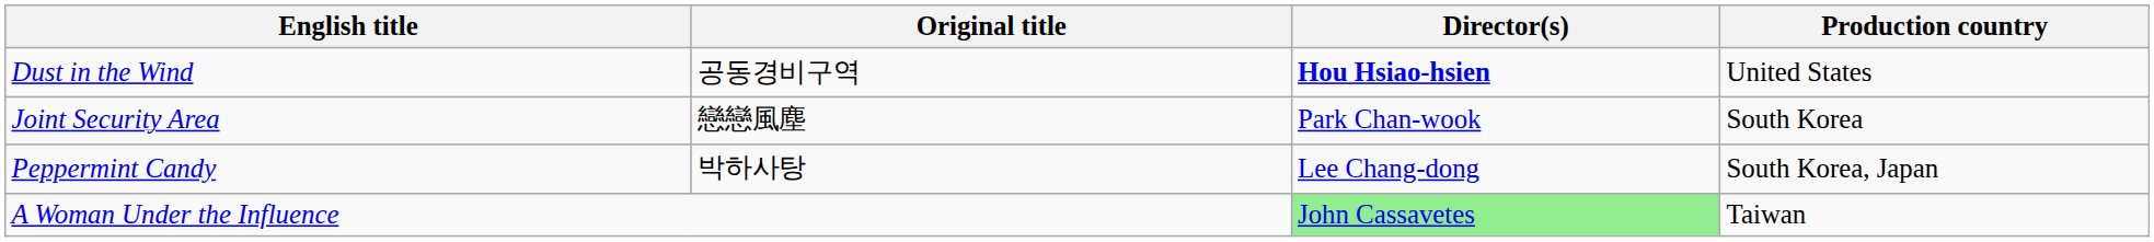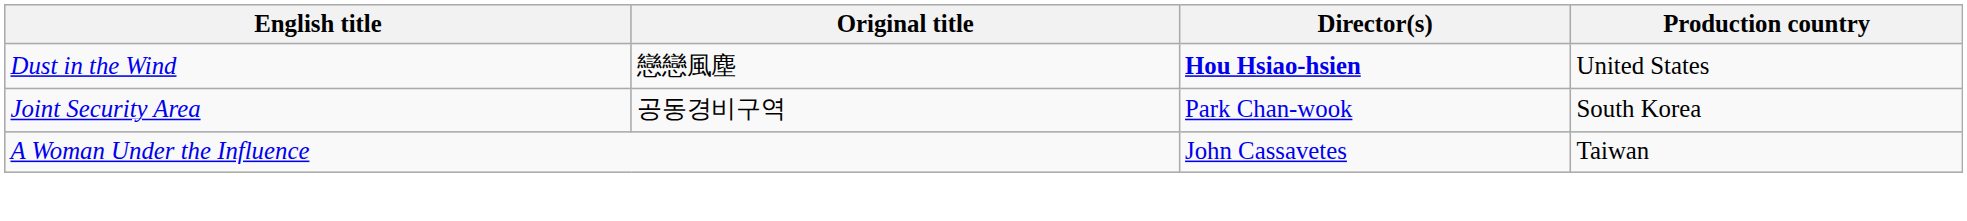Dust in the Wind | Original title: 공동경비구역 -> 戀戀風塵
Joint Security Area | Original title: 戀戀風塵 -> 공동경비구역
- row: Peppermint Candy | 박하사탕 | Lee Chang-dong | South Korea, Japan
A Woman Under the Influence | Director(s): lightgreen background -> no background
